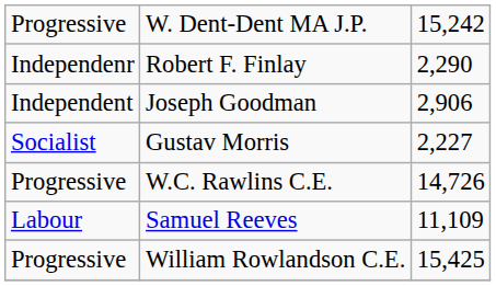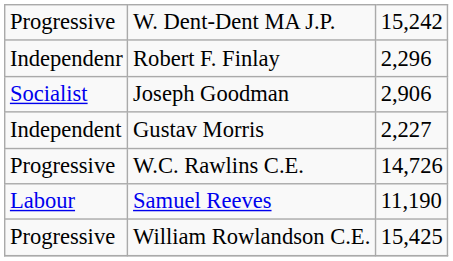Robert F. Finlay | column 3: 2,290 -> 2,296
Joseph Goodman | column 1: Independent -> Socialist
Gustav Morris | column 1: Socialist -> Independent
Samuel Reeves | column 3: 11,109 -> 11,190
